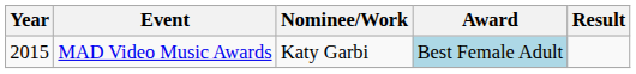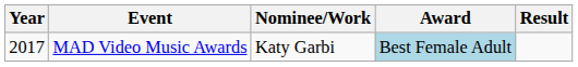MAD Video Music Awards | Year: 2015 -> 2017
